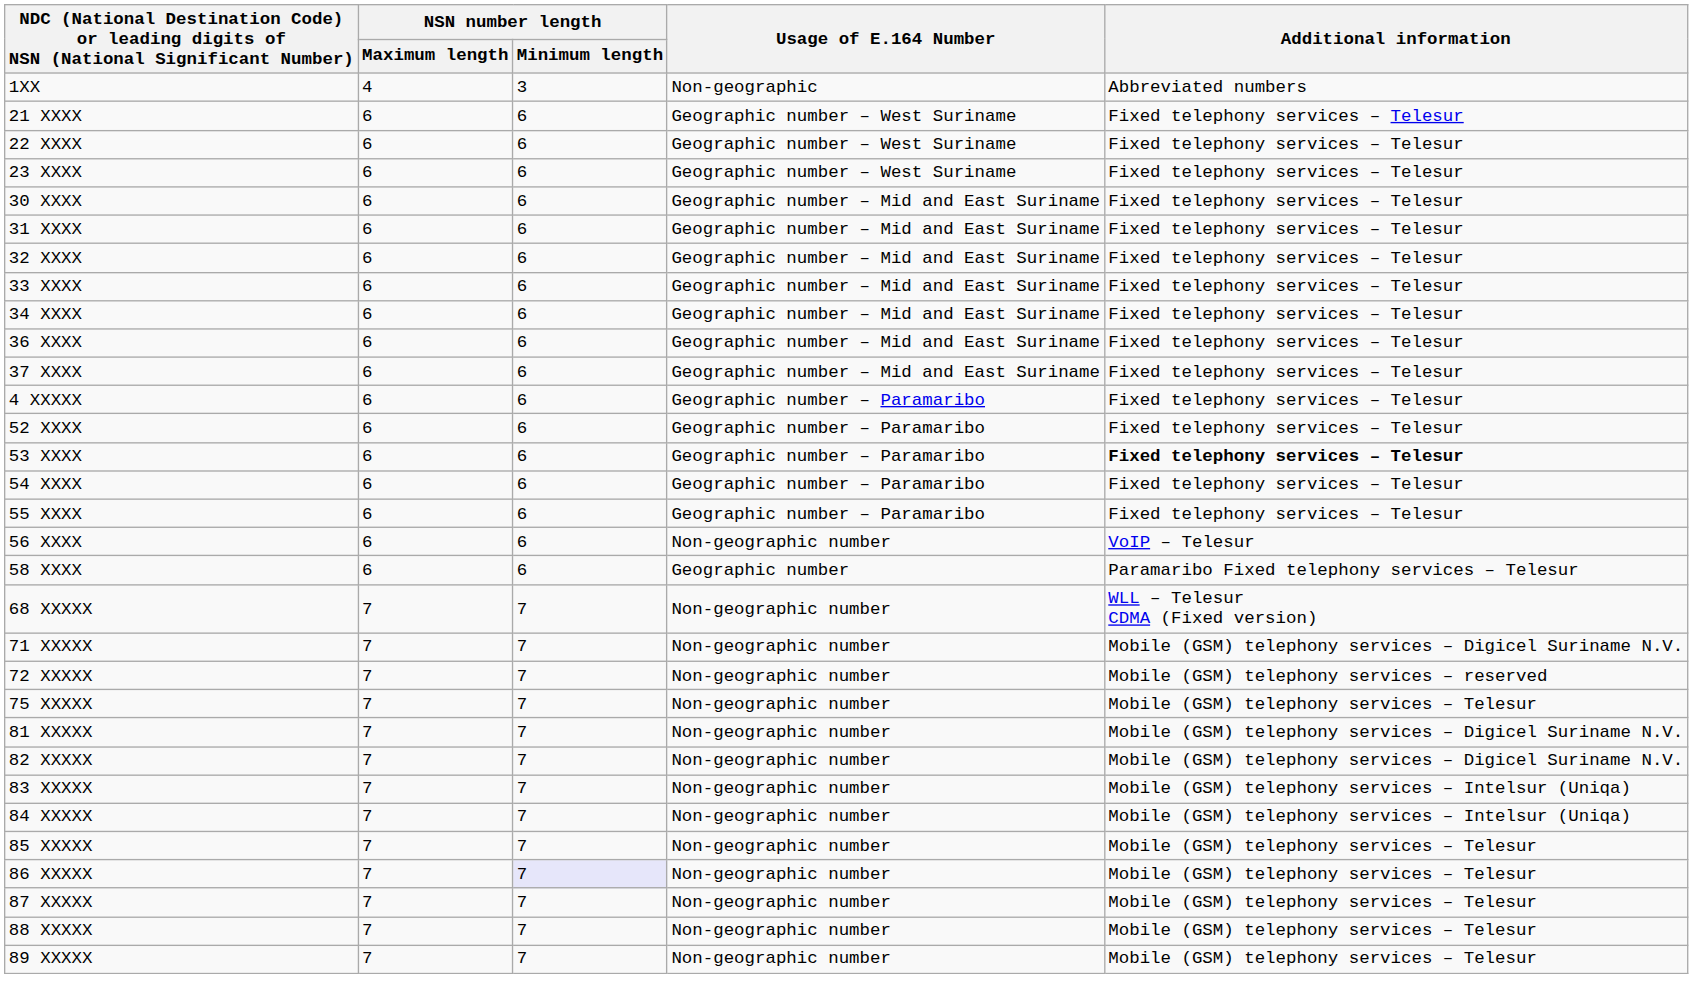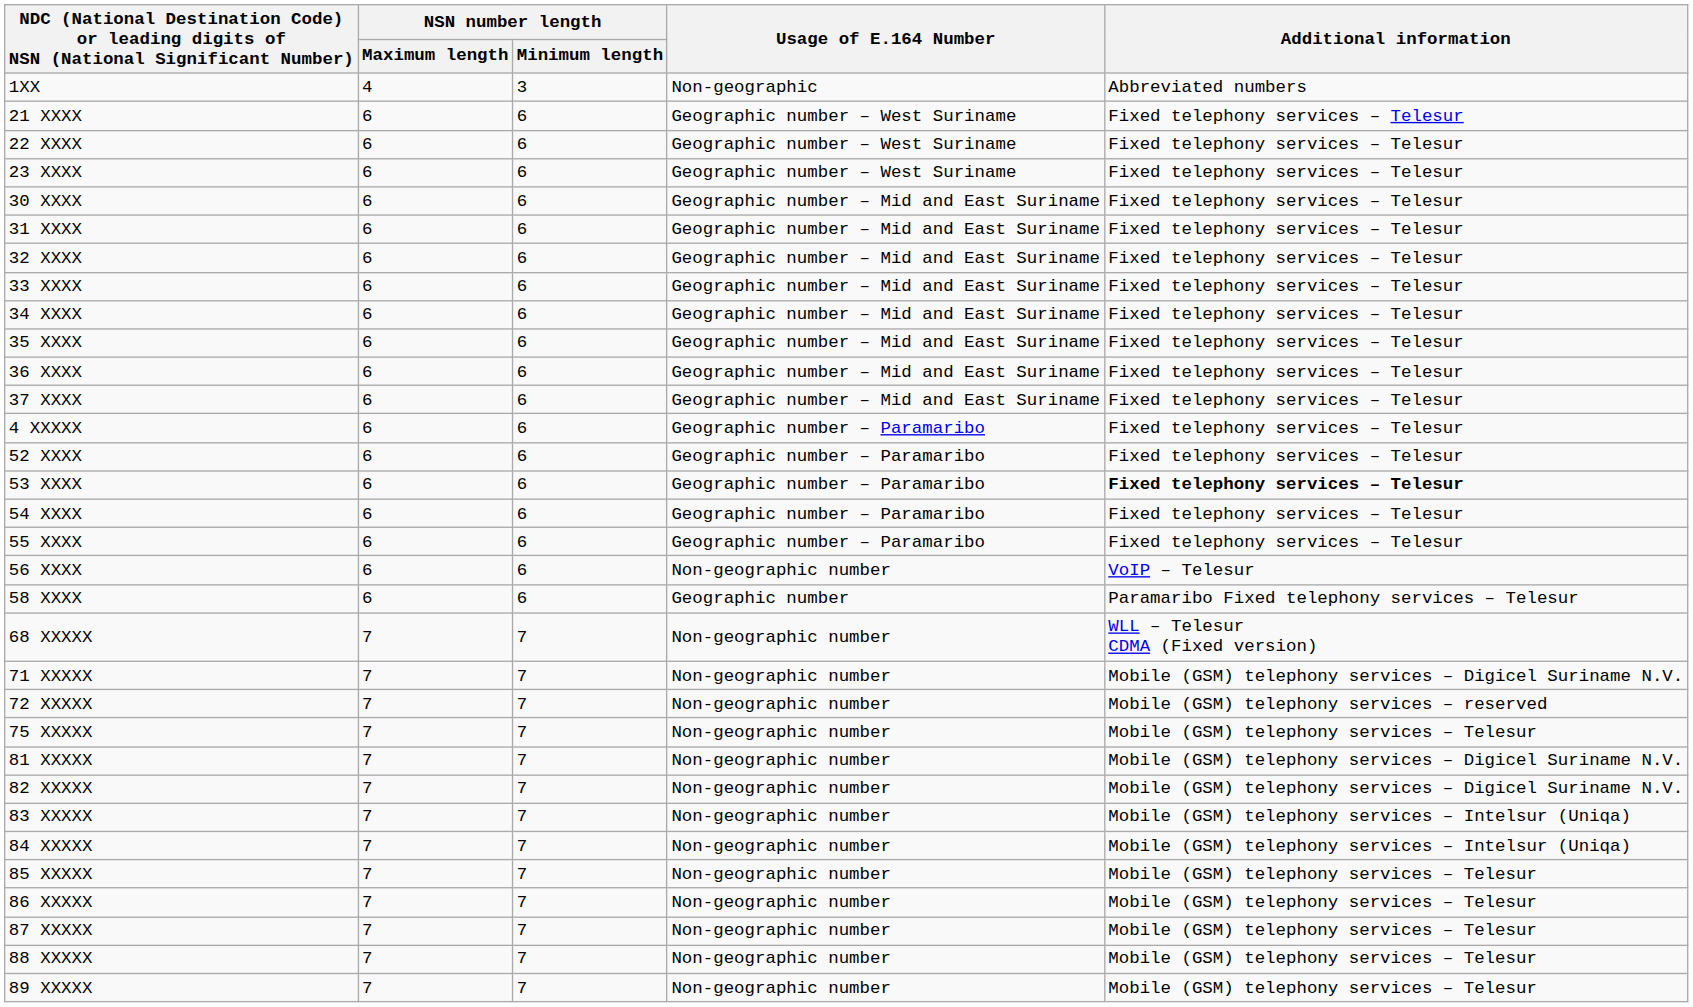+ row: 35 XXXX | 6 | 6 | Geographic number – Mid and East Suriname | Fixed telephony services – Telesur
86 XXXXX | NSN number length / Minimum length: lavender background -> no background
